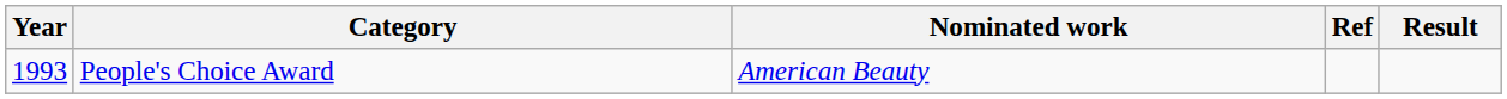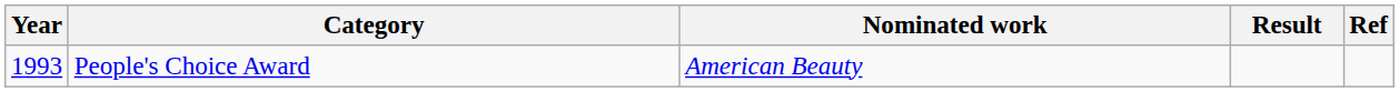columns swapped: Result <-> Ref
